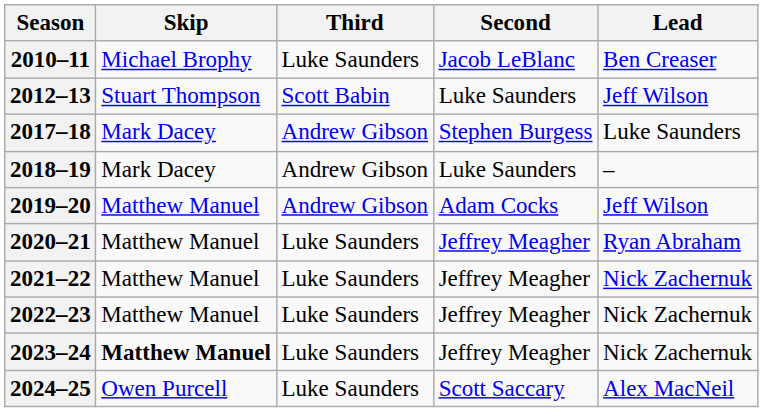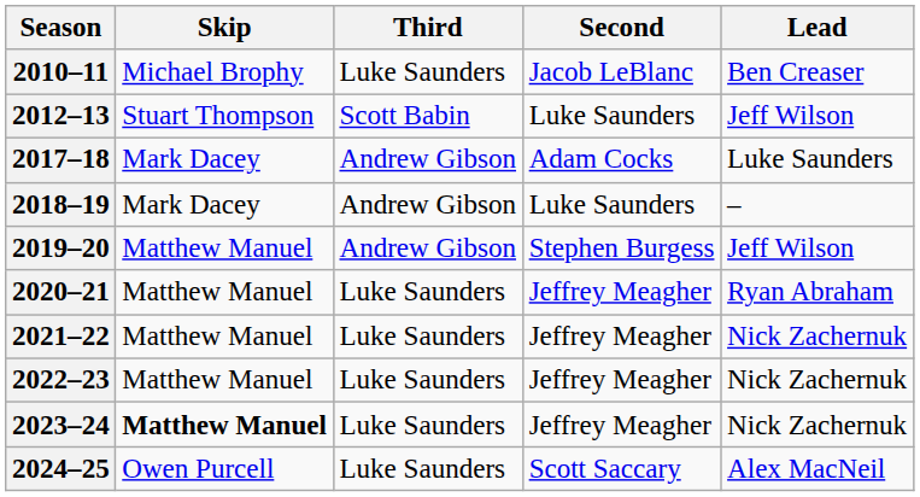2017–18 | Second: Stephen Burgess -> Adam Cocks
2019–20 | Second: Adam Cocks -> Stephen Burgess
